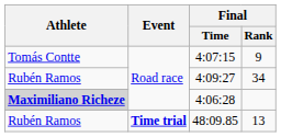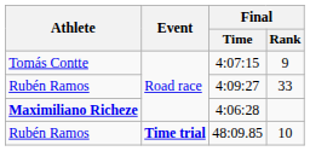4:09:27 | Final / Rank: 34 -> 33
4:06:28 | Athlete: lightgrey background -> no background
48:09.85 | Final / Rank: 13 -> 10
